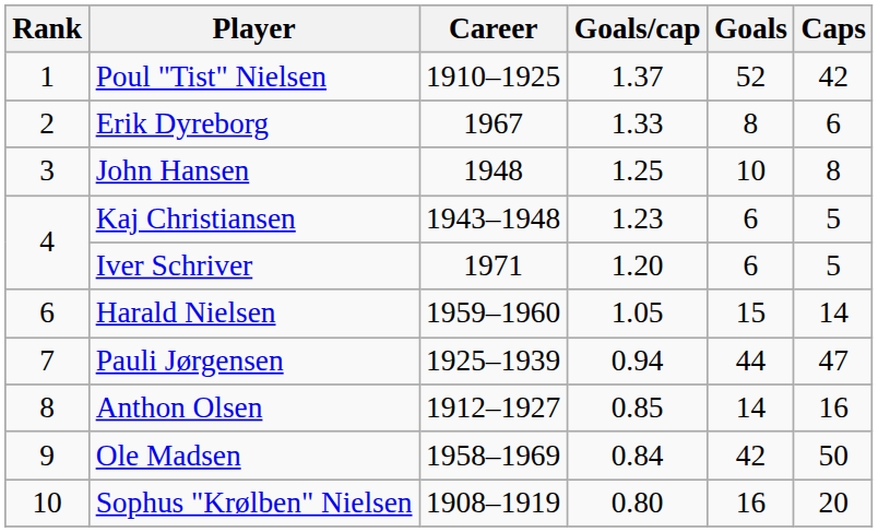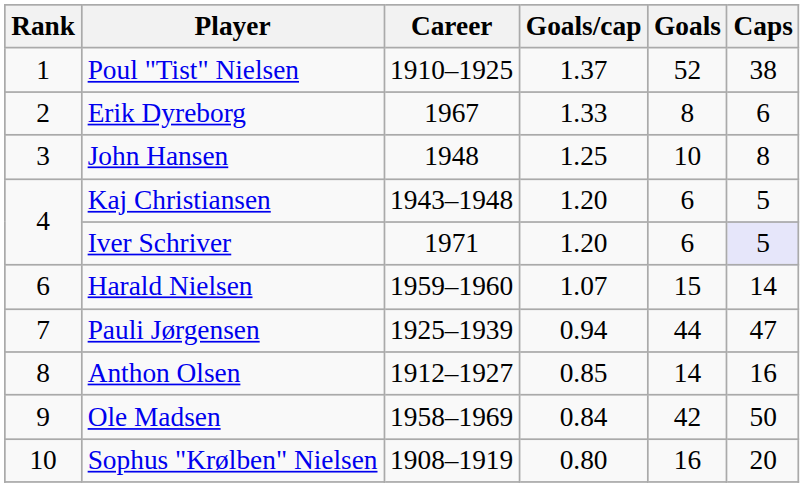Poul "Tist" Nielsen | Caps: 42 -> 38
Kaj Christiansen | Goals/cap: 1.23 -> 1.20
Iver Schriver | Caps: no background -> lavender background
Harald Nielsen | Goals/cap: 1.05 -> 1.07
